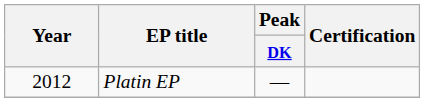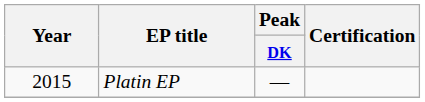Platin EP | Year: 2012 -> 2015
